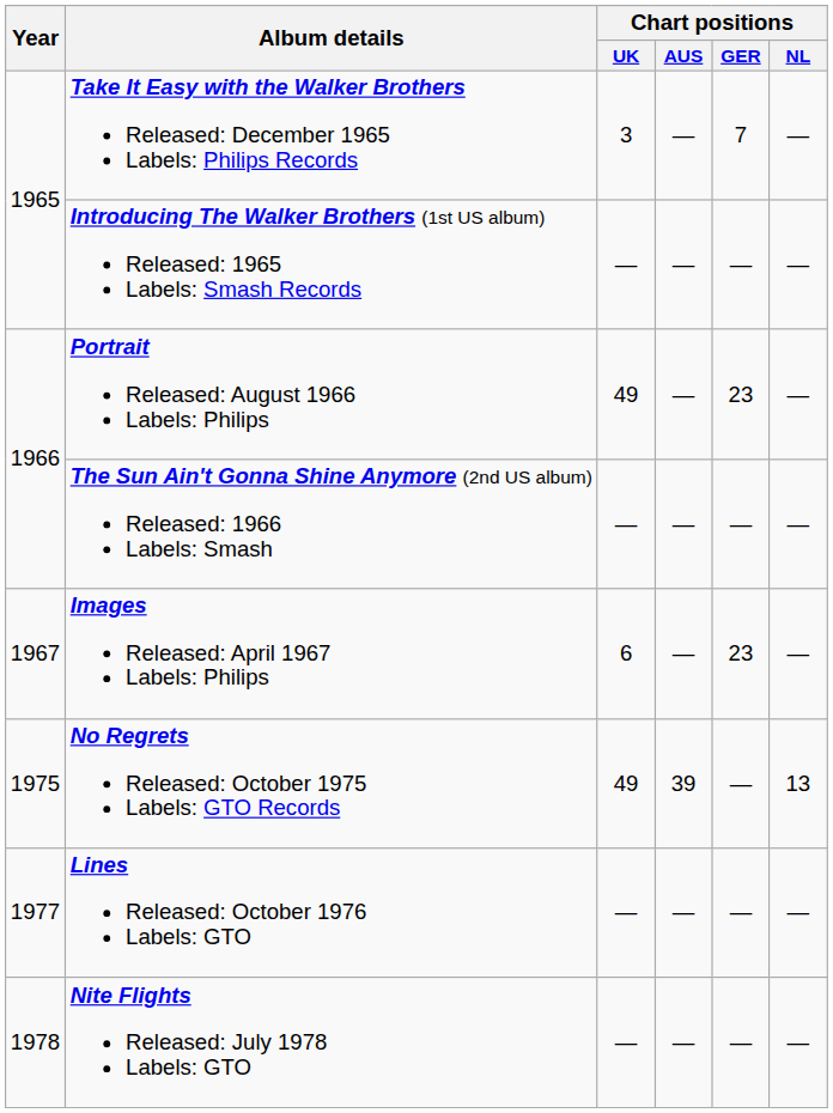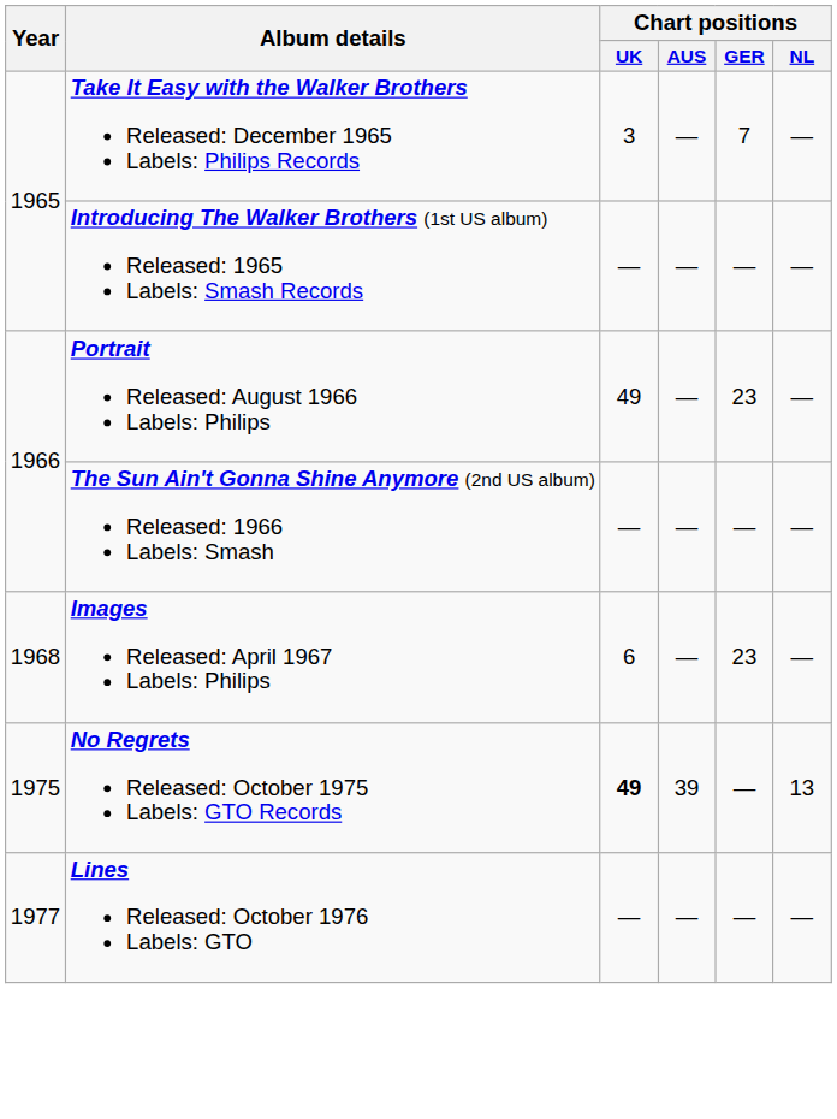Images Released: April 1967 Labels: Philips | Year: 1967 -> 1968
No Regrets Released: October 1975 Labels: GTO Records | Chart positions / UK: normal -> bold
- row: 1978 | Nite Flights Released: July 1978 Labels: GTO | — | — | — | —
